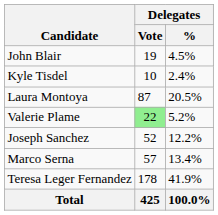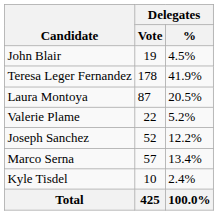rows swapped: Teresa Leger Fernandez <-> Kyle Tisdel
Valerie Plame | Delegates / Vote: lightgreen background -> no background
